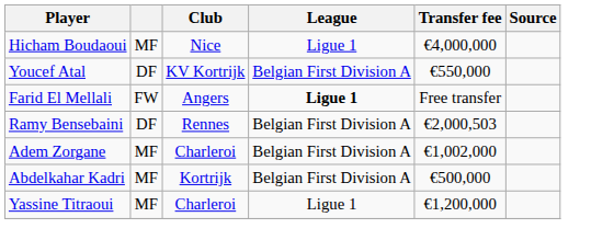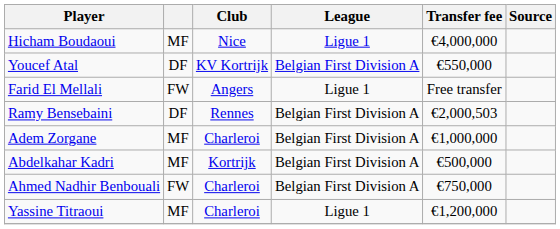Farid El Mellali | League: bold -> normal
Adem Zorgane | Transfer fee: €1,002,000 -> €1,000,000
+ row: Ahmed Nadhir Benbouali | FW | Charleroi | Belgian First Division A | €750,000
